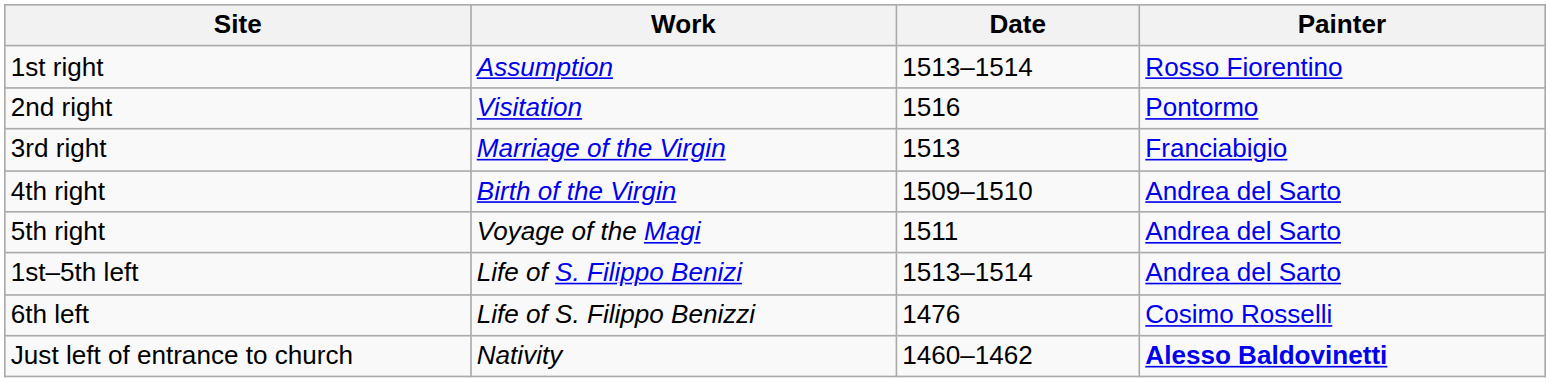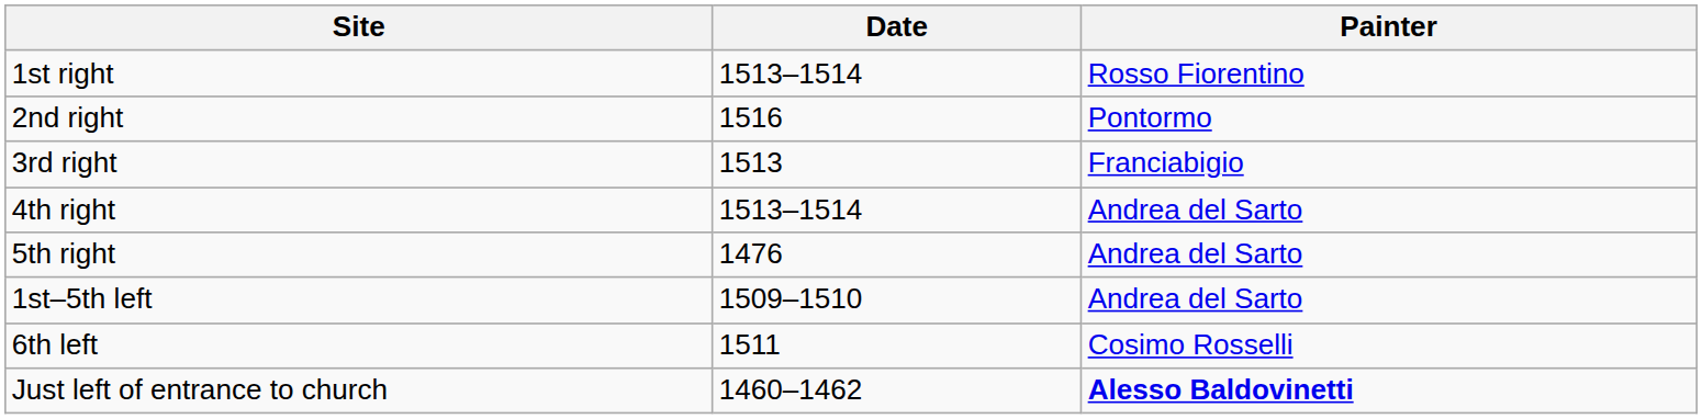- column: Work | Assumption | Visitation | Marriage of the Virgin | Birth of the Virgin | Voyage of the Magi | Life of S. Filippo Benizi | Life of S. Filippo Benizzi | Nativity
4th right | Date: 1509–1510 -> 1513–1514
5th right | Date: 1511 -> 1476
1st–5th left | Date: 1513–1514 -> 1509–1510
6th left | Date: 1476 -> 1511
